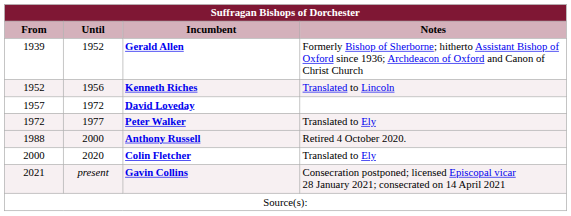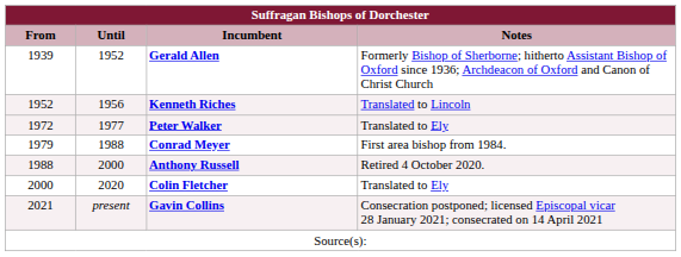- row: 1957 | 1972 | David Loveday
+ row: 1979 | 1988 | Conrad Meyer | First area bishop from 1984.
